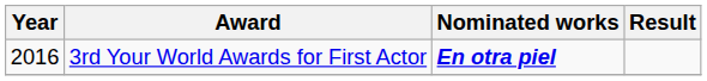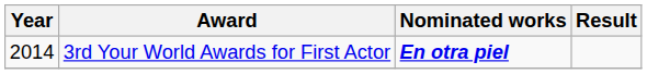3rd Your World Awards for First Actor | Year: 2016 -> 2014
